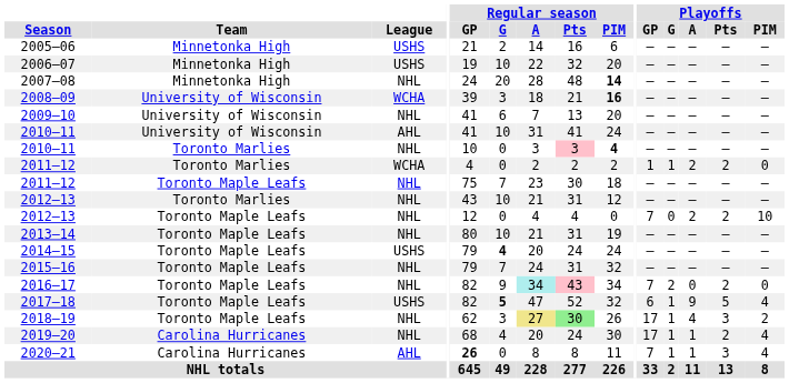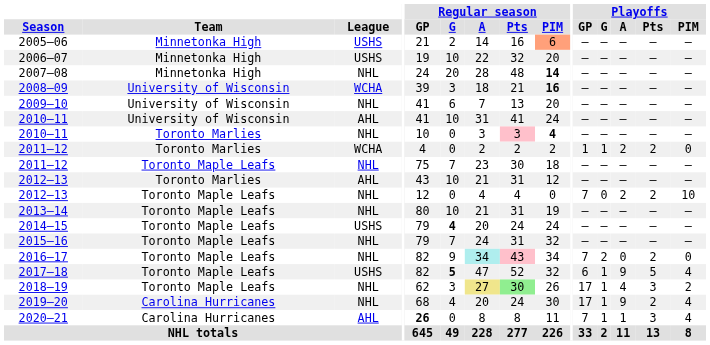2005–06 | Regular season / PIM: no background -> lightsalmon background
2012–13 / Toronto Marlies | League: NHL -> AHL
2019–20 | Playoffs / A: 1 -> 9
